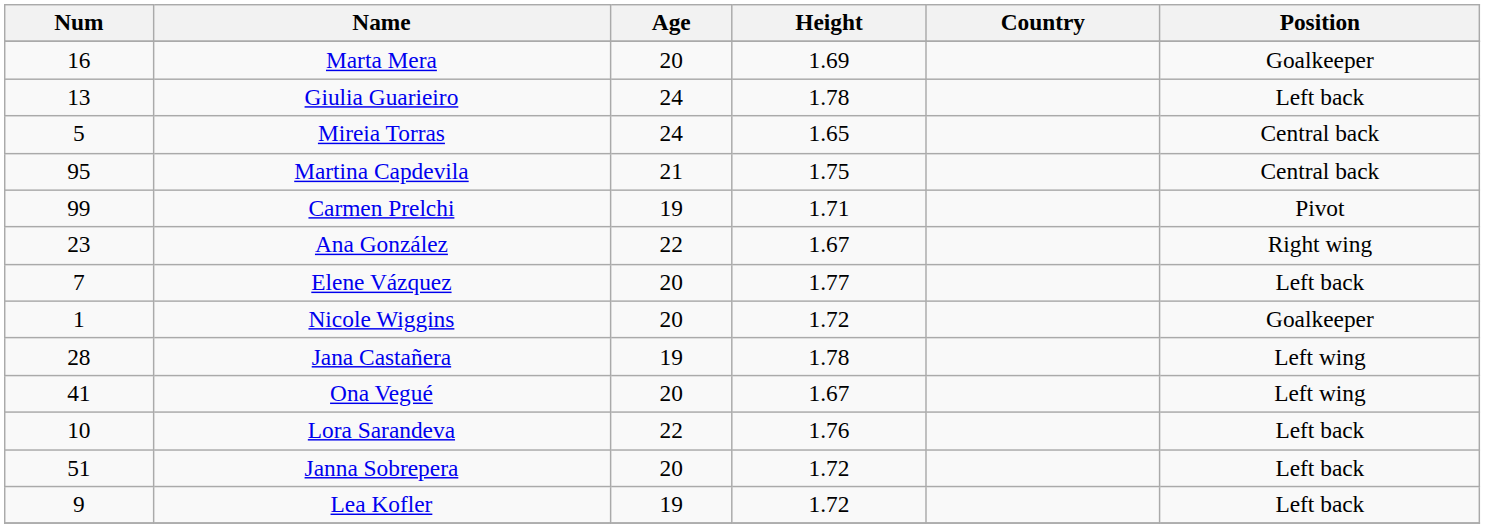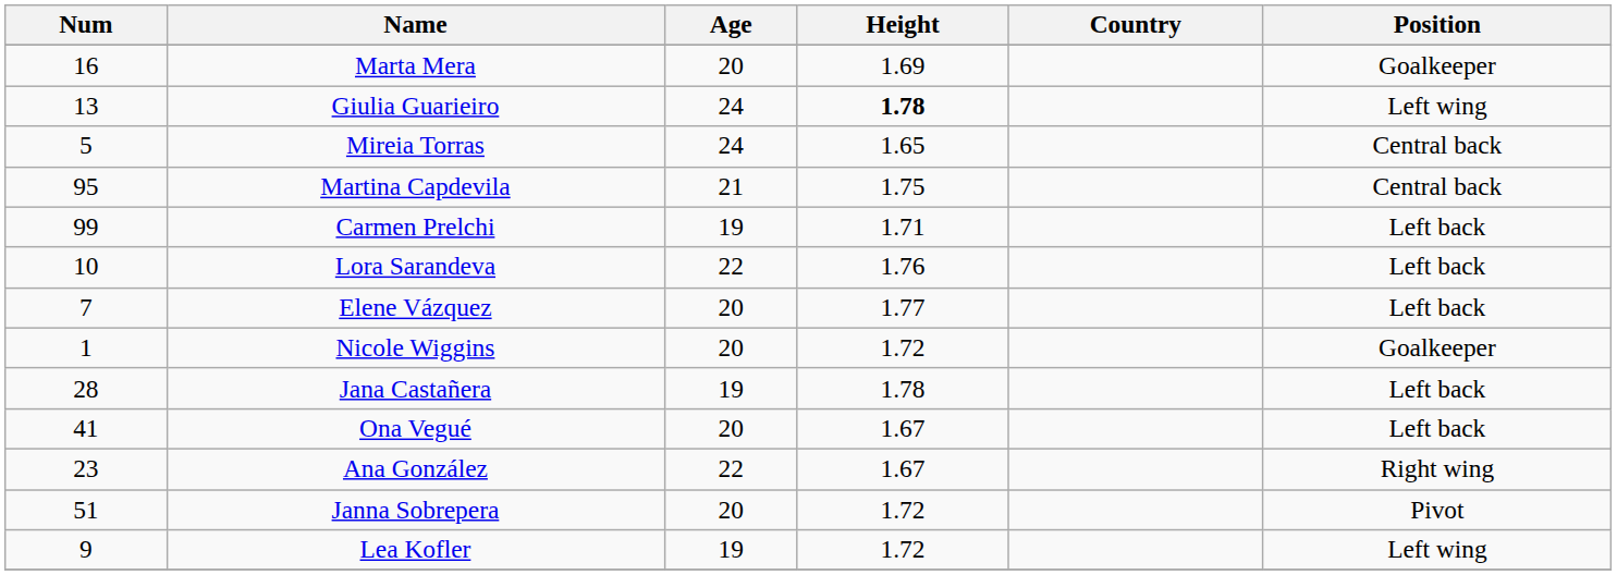Giulia Guarieiro | Height: normal -> bold
Giulia Guarieiro | Position: Left back -> Left wing
Carmen Prelchi | Position: Pivot -> Left back
rows swapped: Lora Sarandeva <-> Ana González
Jana Castañera | Position: Left wing -> Left back
Ona Vegué | Position: Left wing -> Left back
Janna Sobrepera | Position: Left back -> Pivot
Lea Kofler | Position: Left back -> Left wing
